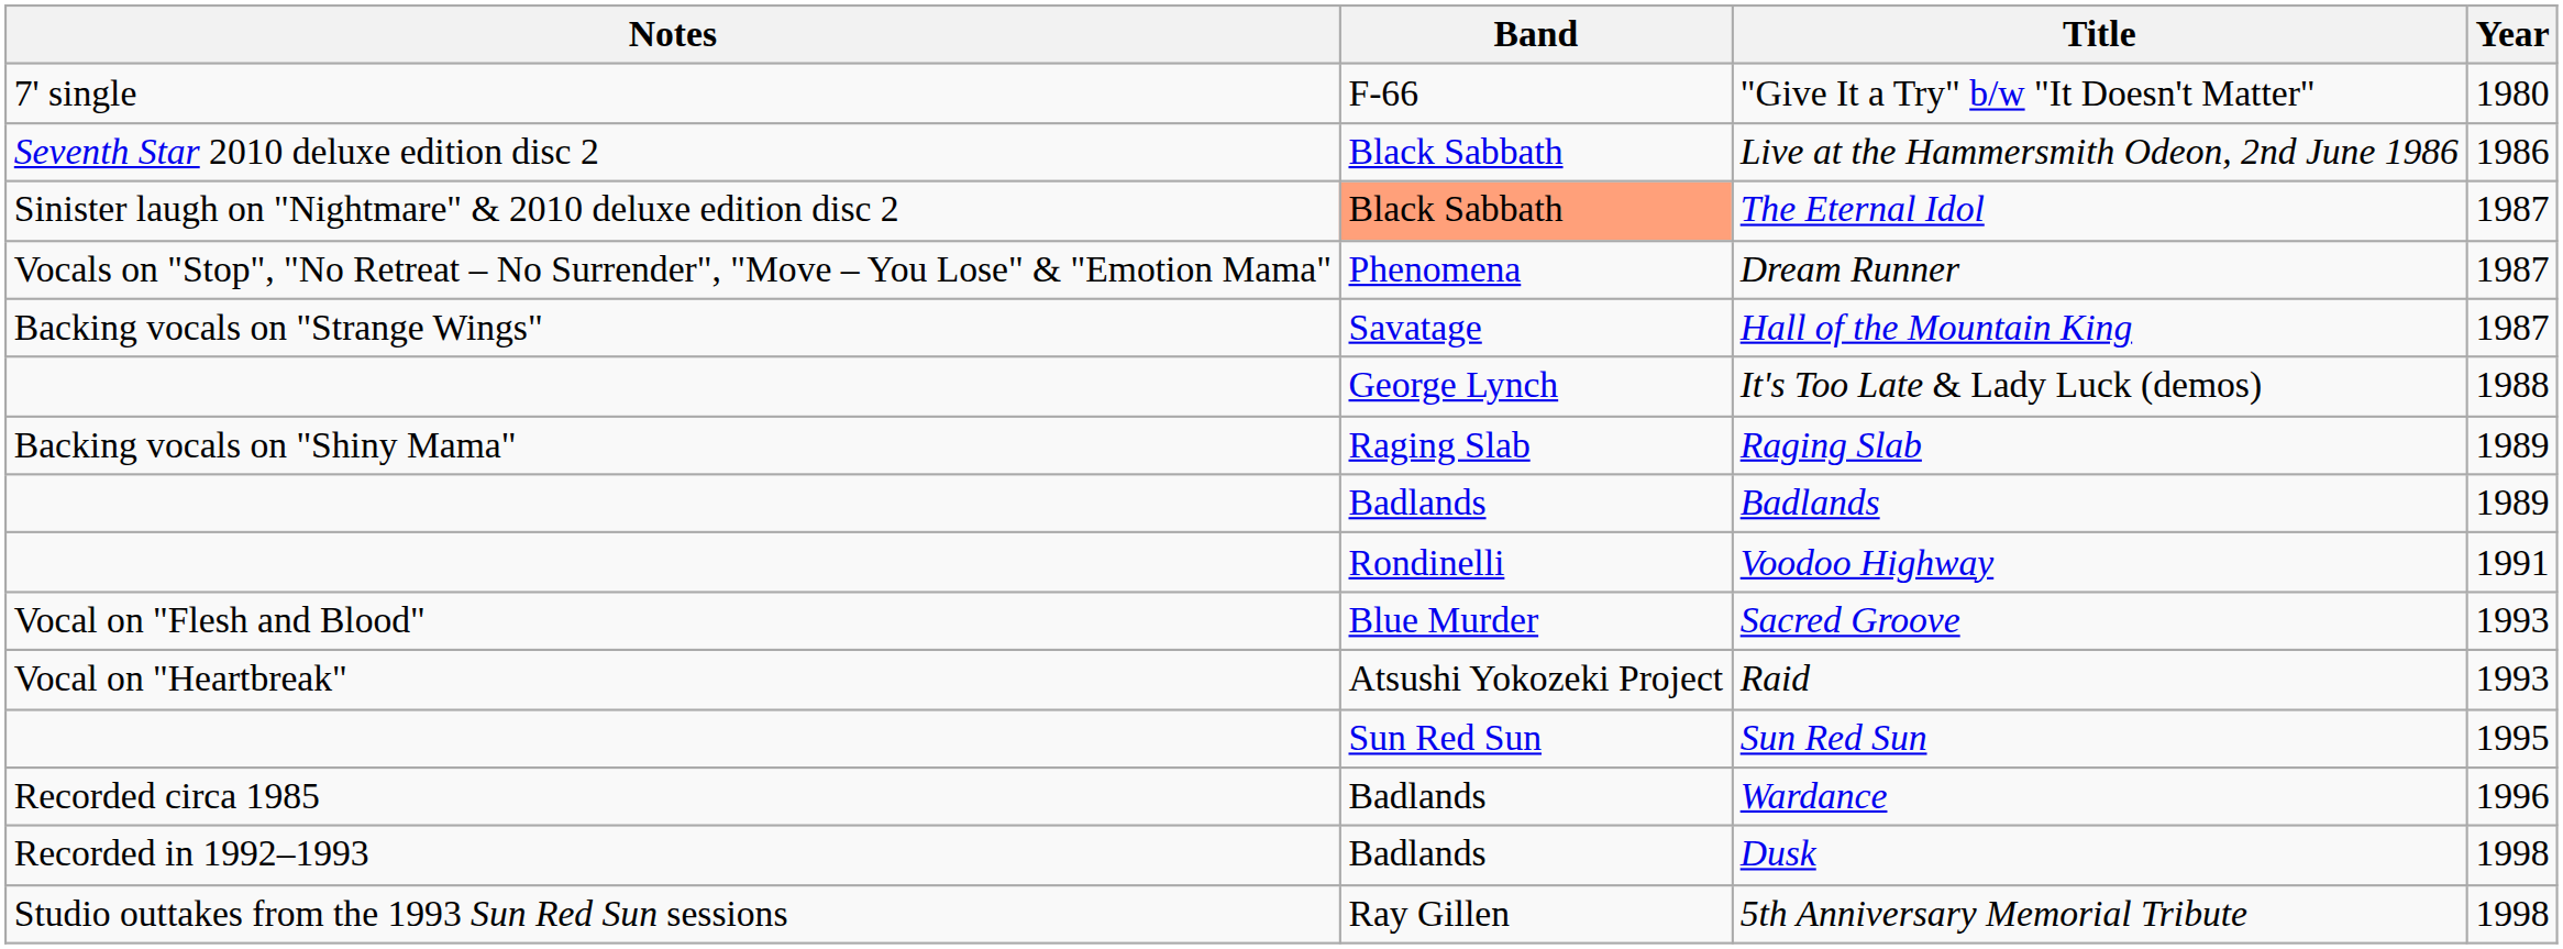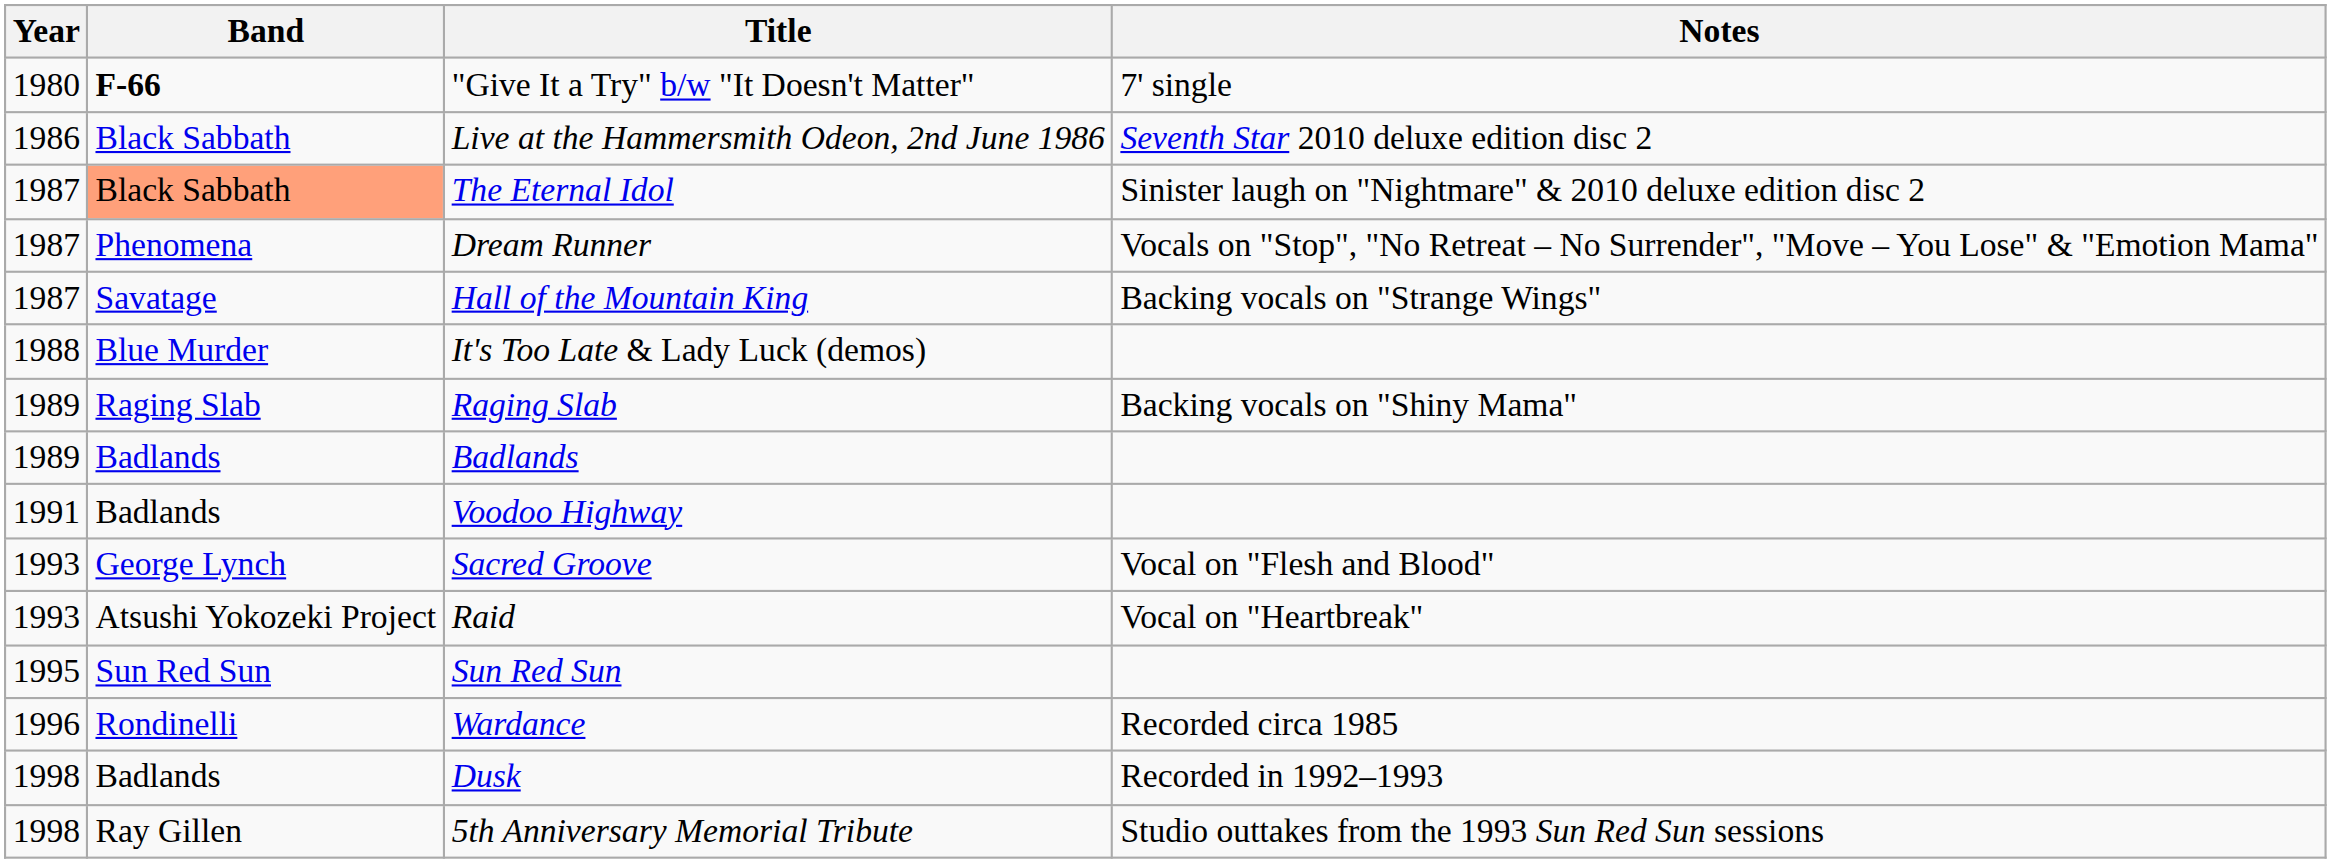columns swapped: Year <-> Notes
"Give It a Try" b/w "It Doesn't Matter" | Band: normal -> bold
It's Too Late & Lady Luck (demos) | Band: George Lynch -> Blue Murder
Voodoo Highway | Band: Rondinelli -> Badlands
Sacred Groove | Band: Blue Murder -> George Lynch
Wardance | Band: Badlands -> Rondinelli
